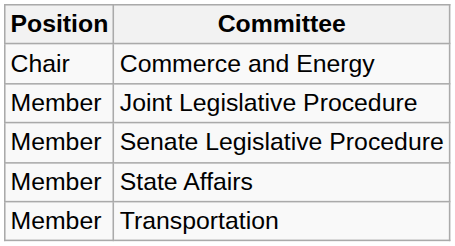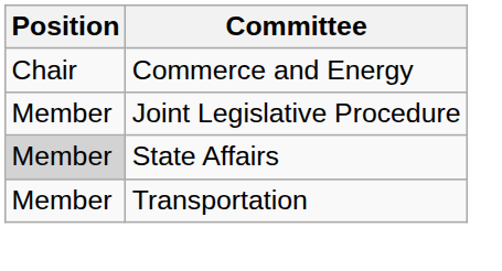- row: Member | Senate Legislative Procedure
State Affairs | Position: no background -> lightgrey background
